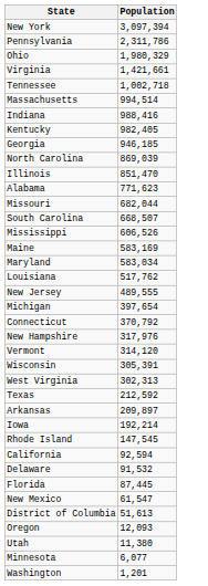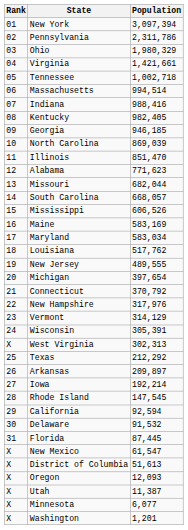+ column: Rank | 01 | 02 | 03 | 04 | 05 | 06 | 07 | 08 | 09 | 10 | 11 | 12 | 13 | 14 | 15 | 16 | 17 | 18 | 19 | 20 | 21 | 22 | 23 | 24 | X | 25 | 26 | 27 | 28 | 29 | 30 | 31 | X | X | X | X | X | X
South Carolina | Population: 668,507 -> 668,057
Vermont | Population: 314,120 -> 314,129
Texas | Population: 212,592 -> 212,292
Utah | Population: 11,380 -> 11,387
